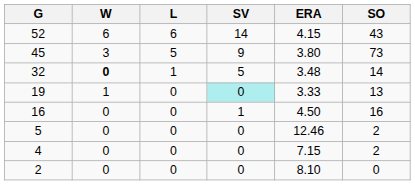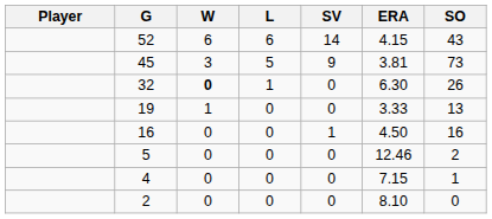+ column: Player
45 | ERA: 3.80 -> 3.81
32 | SV: 5 -> 0
32 | ERA: 3.48 -> 6.30
32 | SO: 14 -> 26
19 | SV: paleturquoise background -> no background
4 | SO: 2 -> 1
